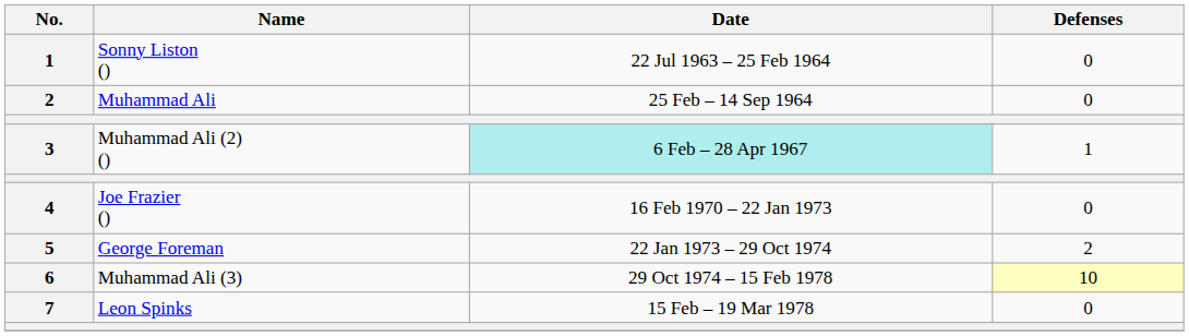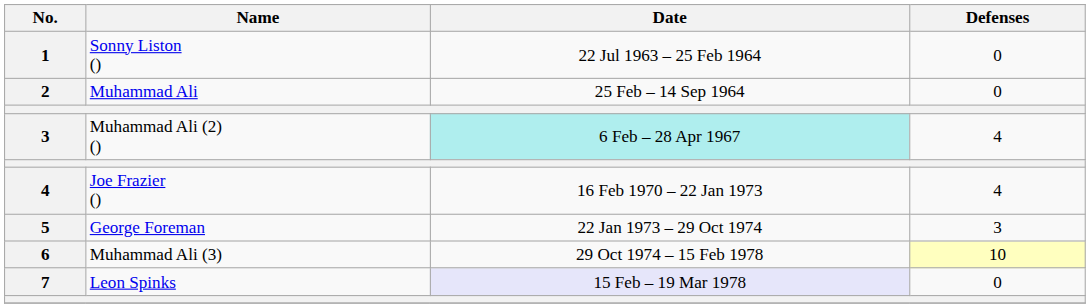Muhammad Ali (2) () | Defenses: 1 -> 4
Joe Frazier () | Defenses: 0 -> 4
George Foreman | Defenses: 2 -> 3
Leon Spinks | Date: no background -> lavender background
